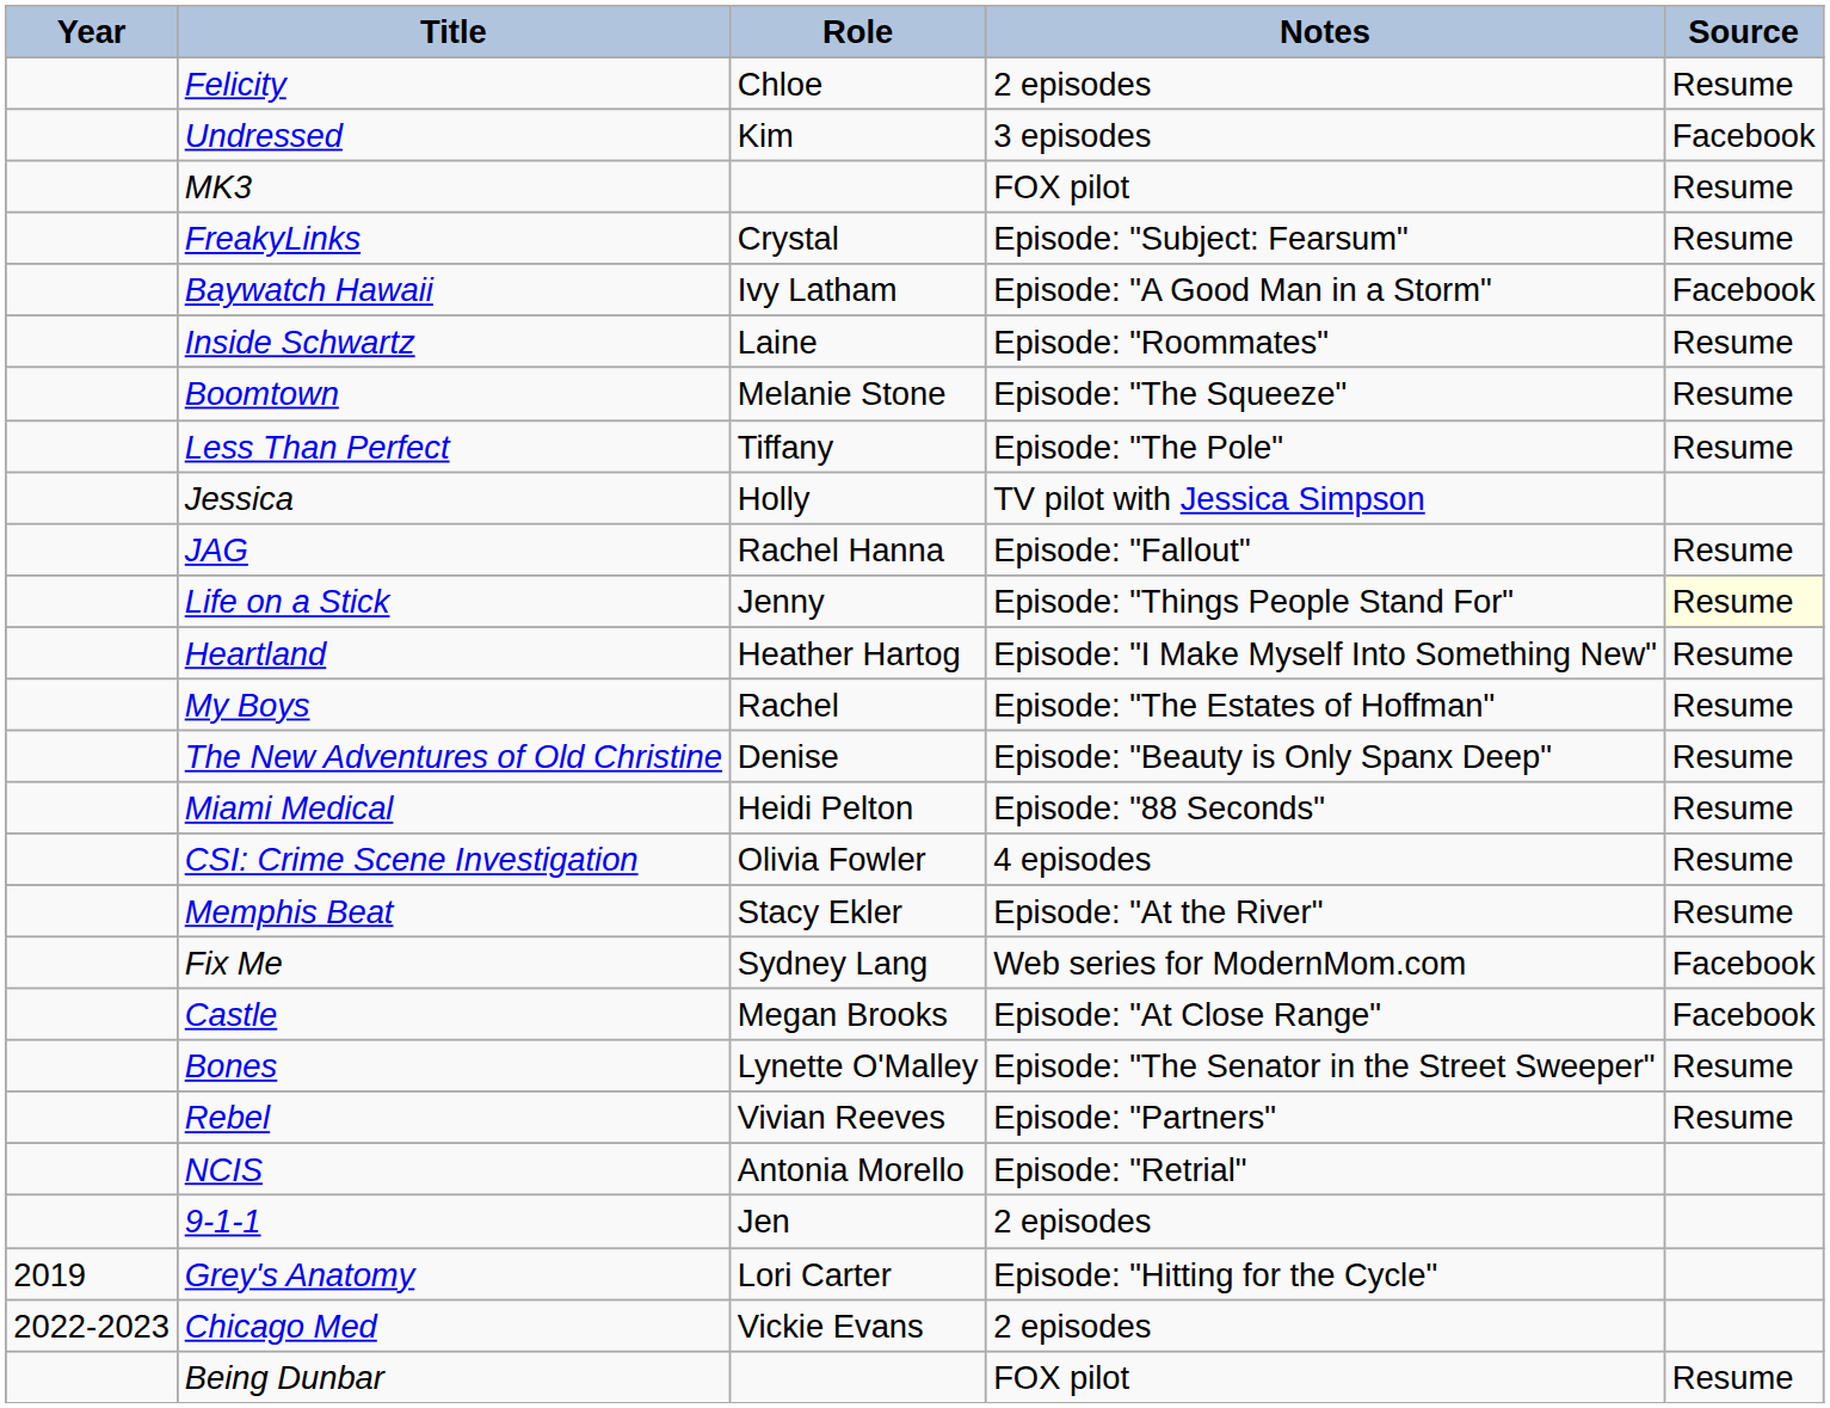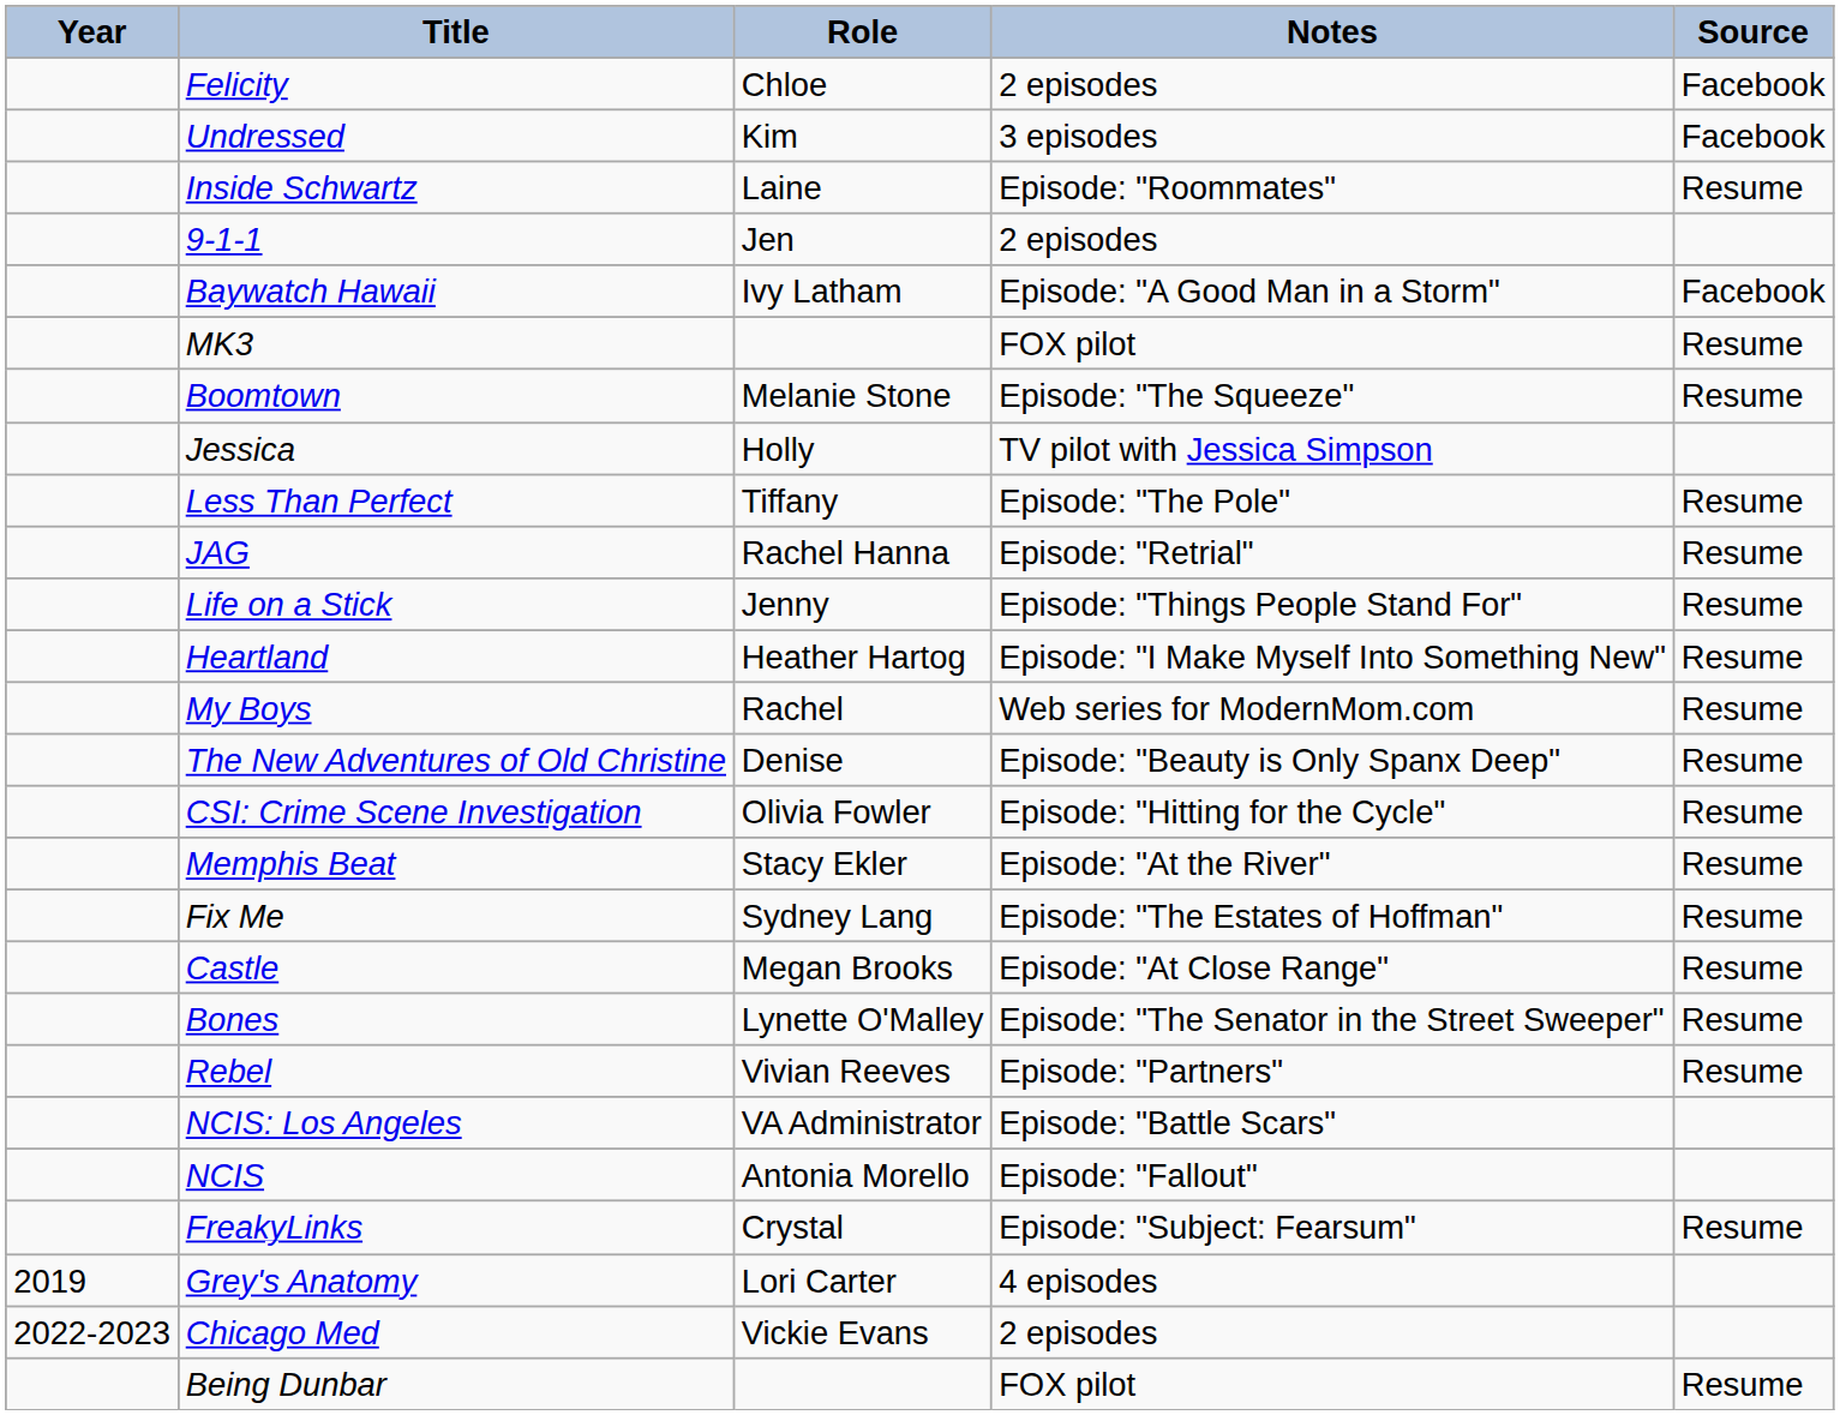Felicity | Source: Resume -> Facebook
rows swapped: MK3 <-> Inside Schwartz
rows swapped: FreakyLinks <-> 9-1-1
rows swapped: Less Than Perfect <-> Jessica
JAG | Notes: Episode: "Fallout" -> Episode: "Retrial"
Life on a Stick | Source: lightyellow background -> no background
My Boys | Notes: Episode: "The Estates of Hoffman" -> Web series for ModernMom.com
- row: Miami Medical | Heidi Pelton | Episode: "88 Seconds" | Resume
CSI: Crime Scene Investigation | Notes: 4 episodes -> Episode: "Hitting for the Cycle"
Fix Me | Notes: Web series for ModernMom.com -> Episode: "The Estates of Hoffman"
Fix Me | Source: Facebook -> Resume
Castle | Source: Facebook -> Resume
+ row: NCIS: Los Angeles | VA Administrator | Episode: "Battle Scars"
NCIS | Notes: Episode: "Retrial" -> Episode: "Fallout"
Grey's Anatomy | Notes: Episode: "Hitting for the Cycle" -> 4 episodes
